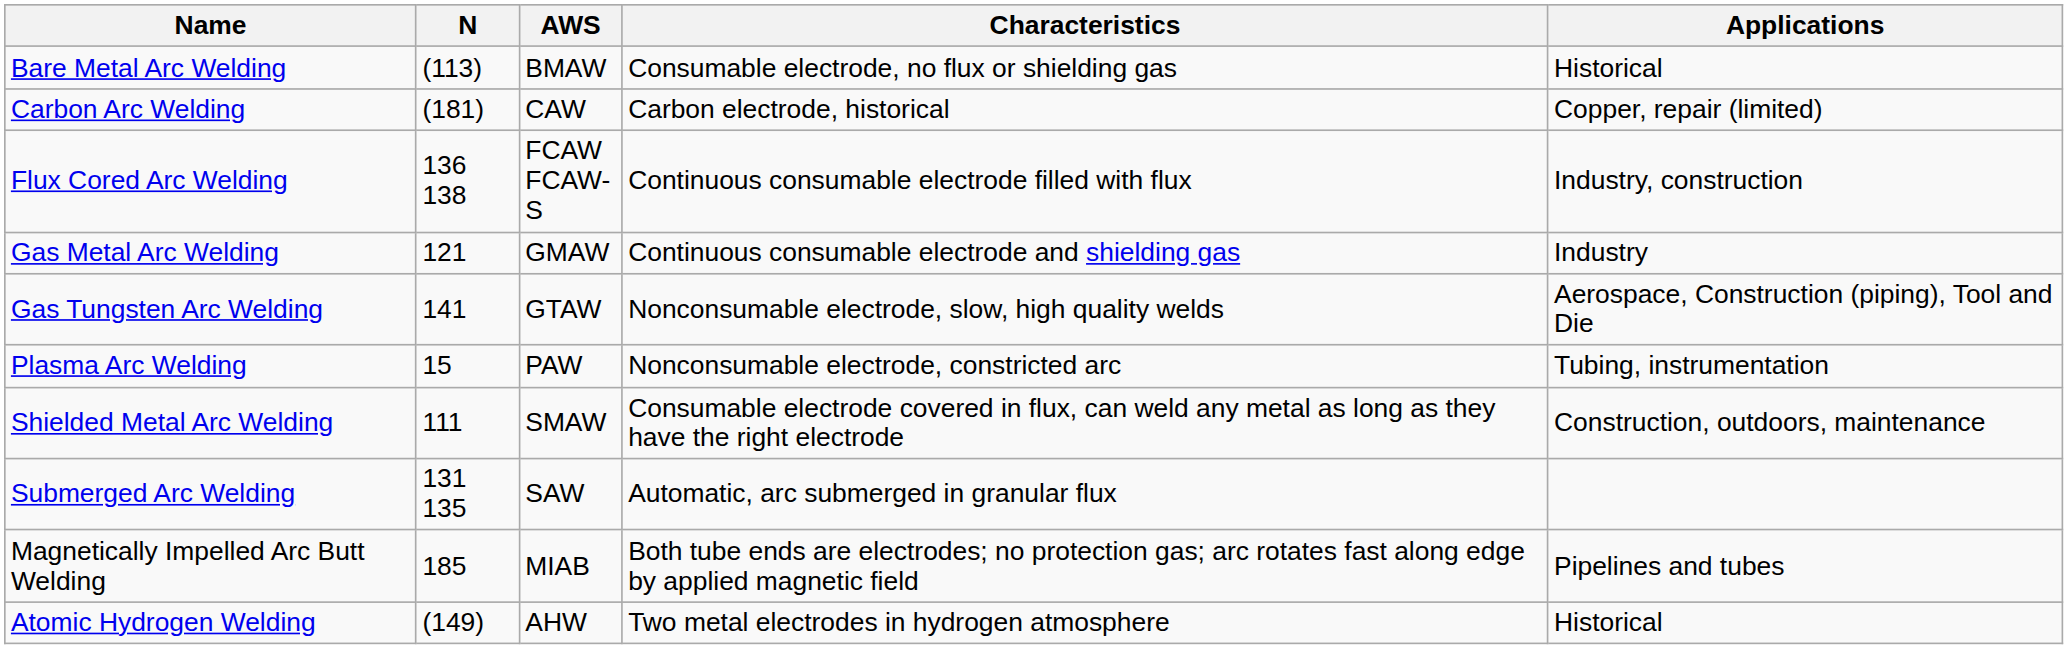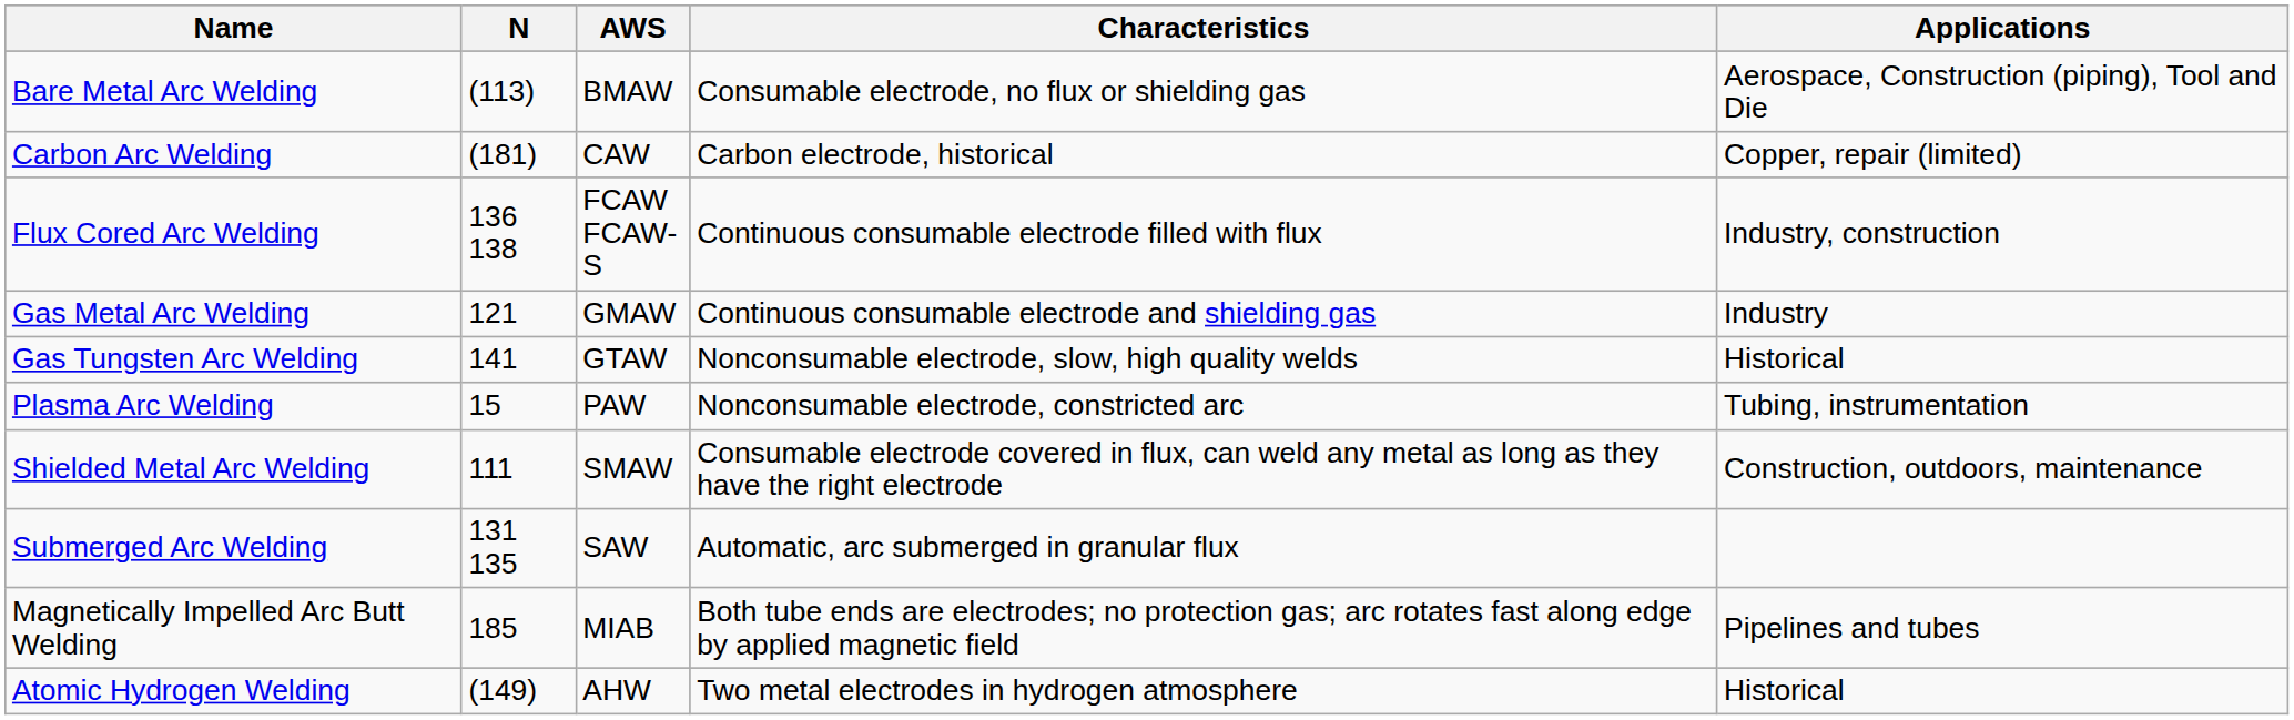Bare Metal Arc Welding | Applications: Historical -> Aerospace, Construction (piping), Tool and Die
Gas Tungsten Arc Welding | Applications: Aerospace, Construction (piping), Tool and Die -> Historical
